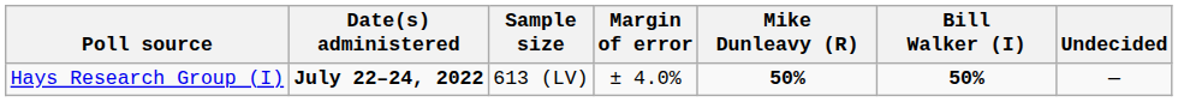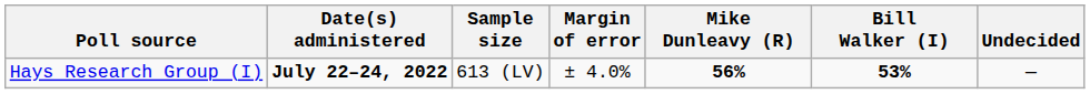Hays Research Group (I) | Mike Dunleavy (R): 50% -> 56%
Hays Research Group (I) | Bill Walker (I): 50% -> 53%
